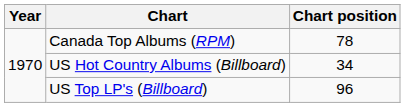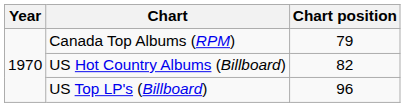Canada Top Albums (RPM) | Chart position: 78 -> 79
US Hot Country Albums (Billboard) | Chart position: 34 -> 82
